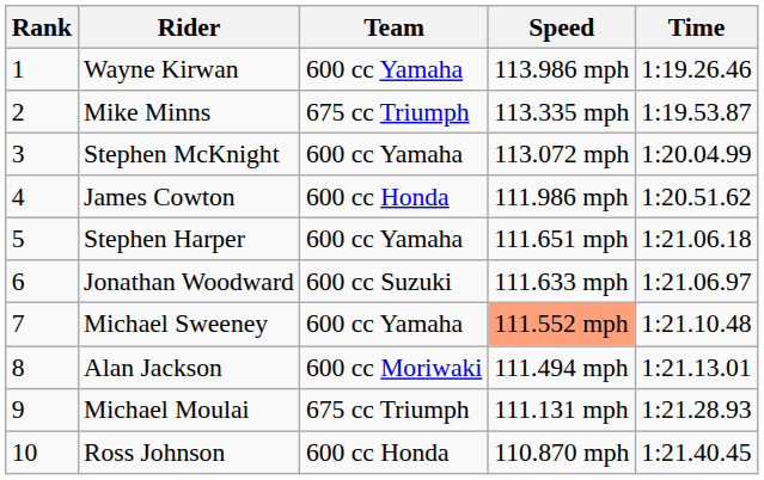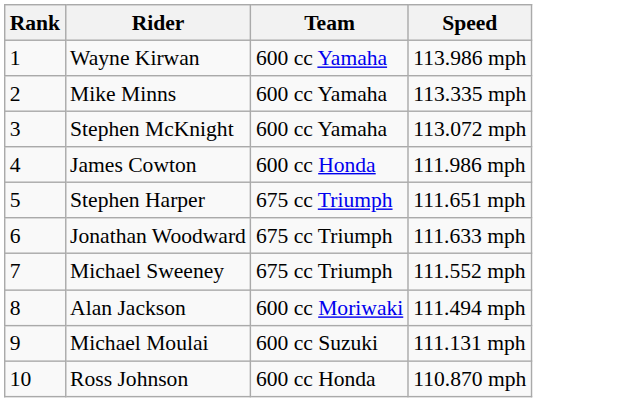- column: Time | 1:19.26.46 | 1:19.53.87 | 1:20.04.99 | 1:20.51.62 | 1:21.06.18 | 1:21.06.97 | 1:21.10.48 | 1:21.13.01 | 1:21.28.93 | 1:21.40.45
Mike Minns | Team: 675 cc Triumph -> 600 cc Yamaha
Stephen Harper | Team: 600 cc Yamaha -> 675 cc Triumph
Jonathan Woodward | Team: 600 cc Suzuki -> 675 cc Triumph
Michael Sweeney | Team: 600 cc Yamaha -> 675 cc Triumph
Michael Sweeney | Speed: lightsalmon background -> no background
Michael Moulai | Team: 675 cc Triumph -> 600 cc Suzuki
